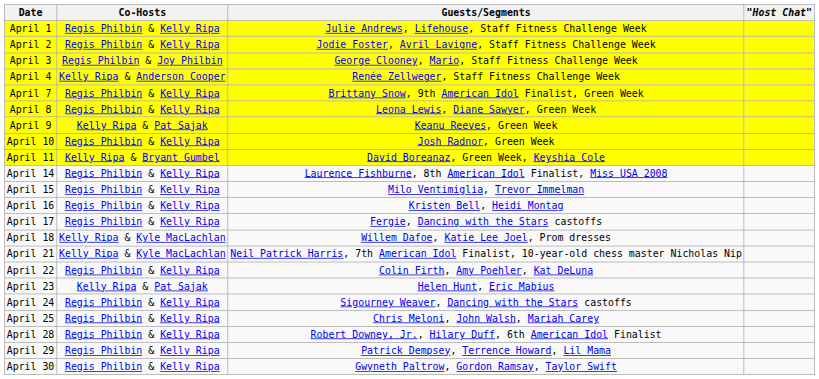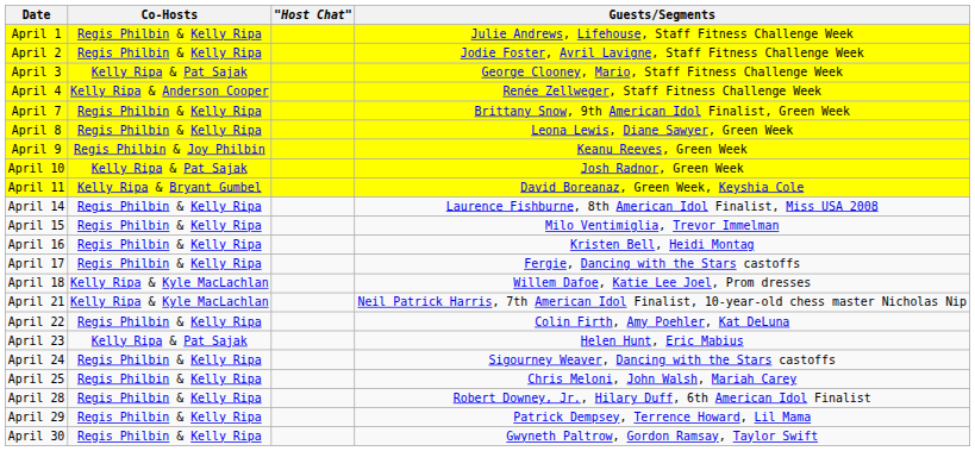columns swapped: "Host Chat" <-> Guests/Segments
April 3 | Co-Hosts: Regis Philbin & Joy Philbin -> Kelly Ripa & Pat Sajak
April 9 | Co-Hosts: Kelly Ripa & Pat Sajak -> Regis Philbin & Joy Philbin
April 10 | Co-Hosts: Regis Philbin & Kelly Ripa -> Kelly Ripa & Pat Sajak
